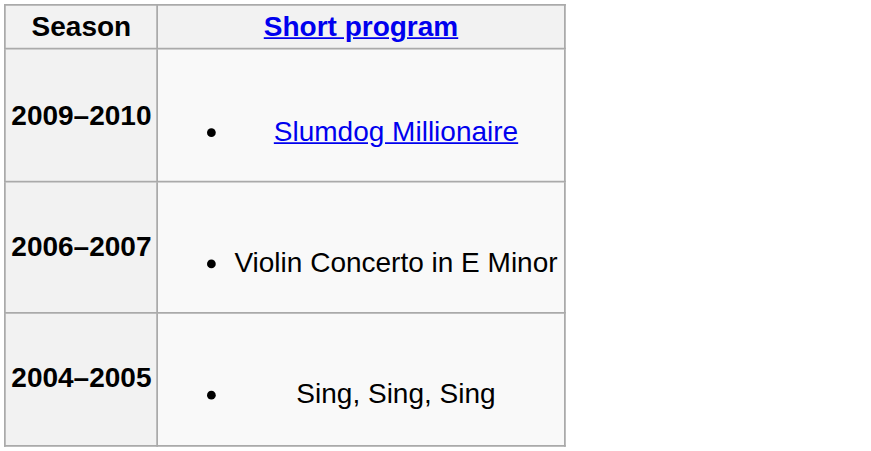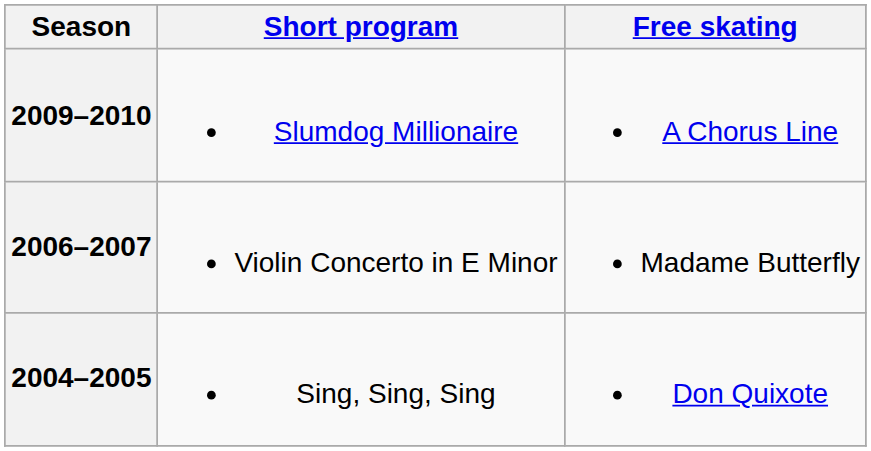+ column: Free skating | A Chorus Line | Madame Butterfly | Don Quixote
